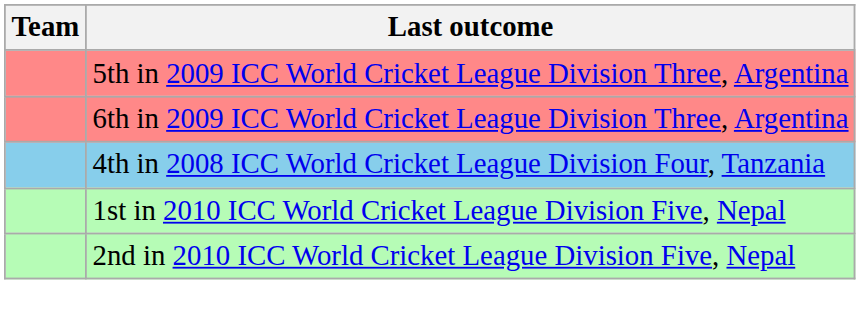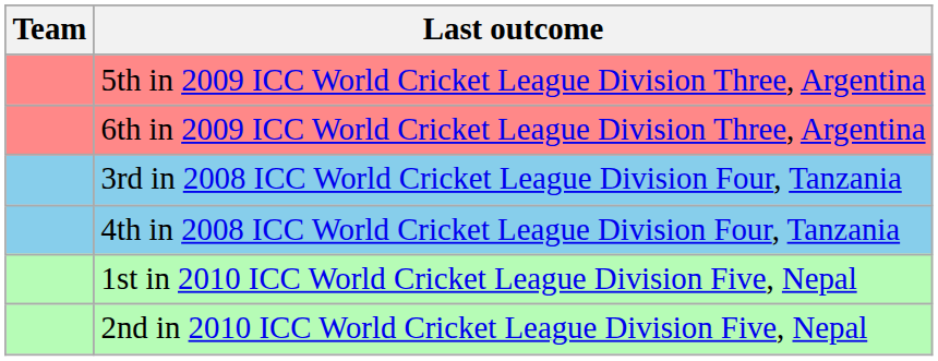+ row: 3rd in 2008 ICC World Cricket League Division Four, Tanzania
